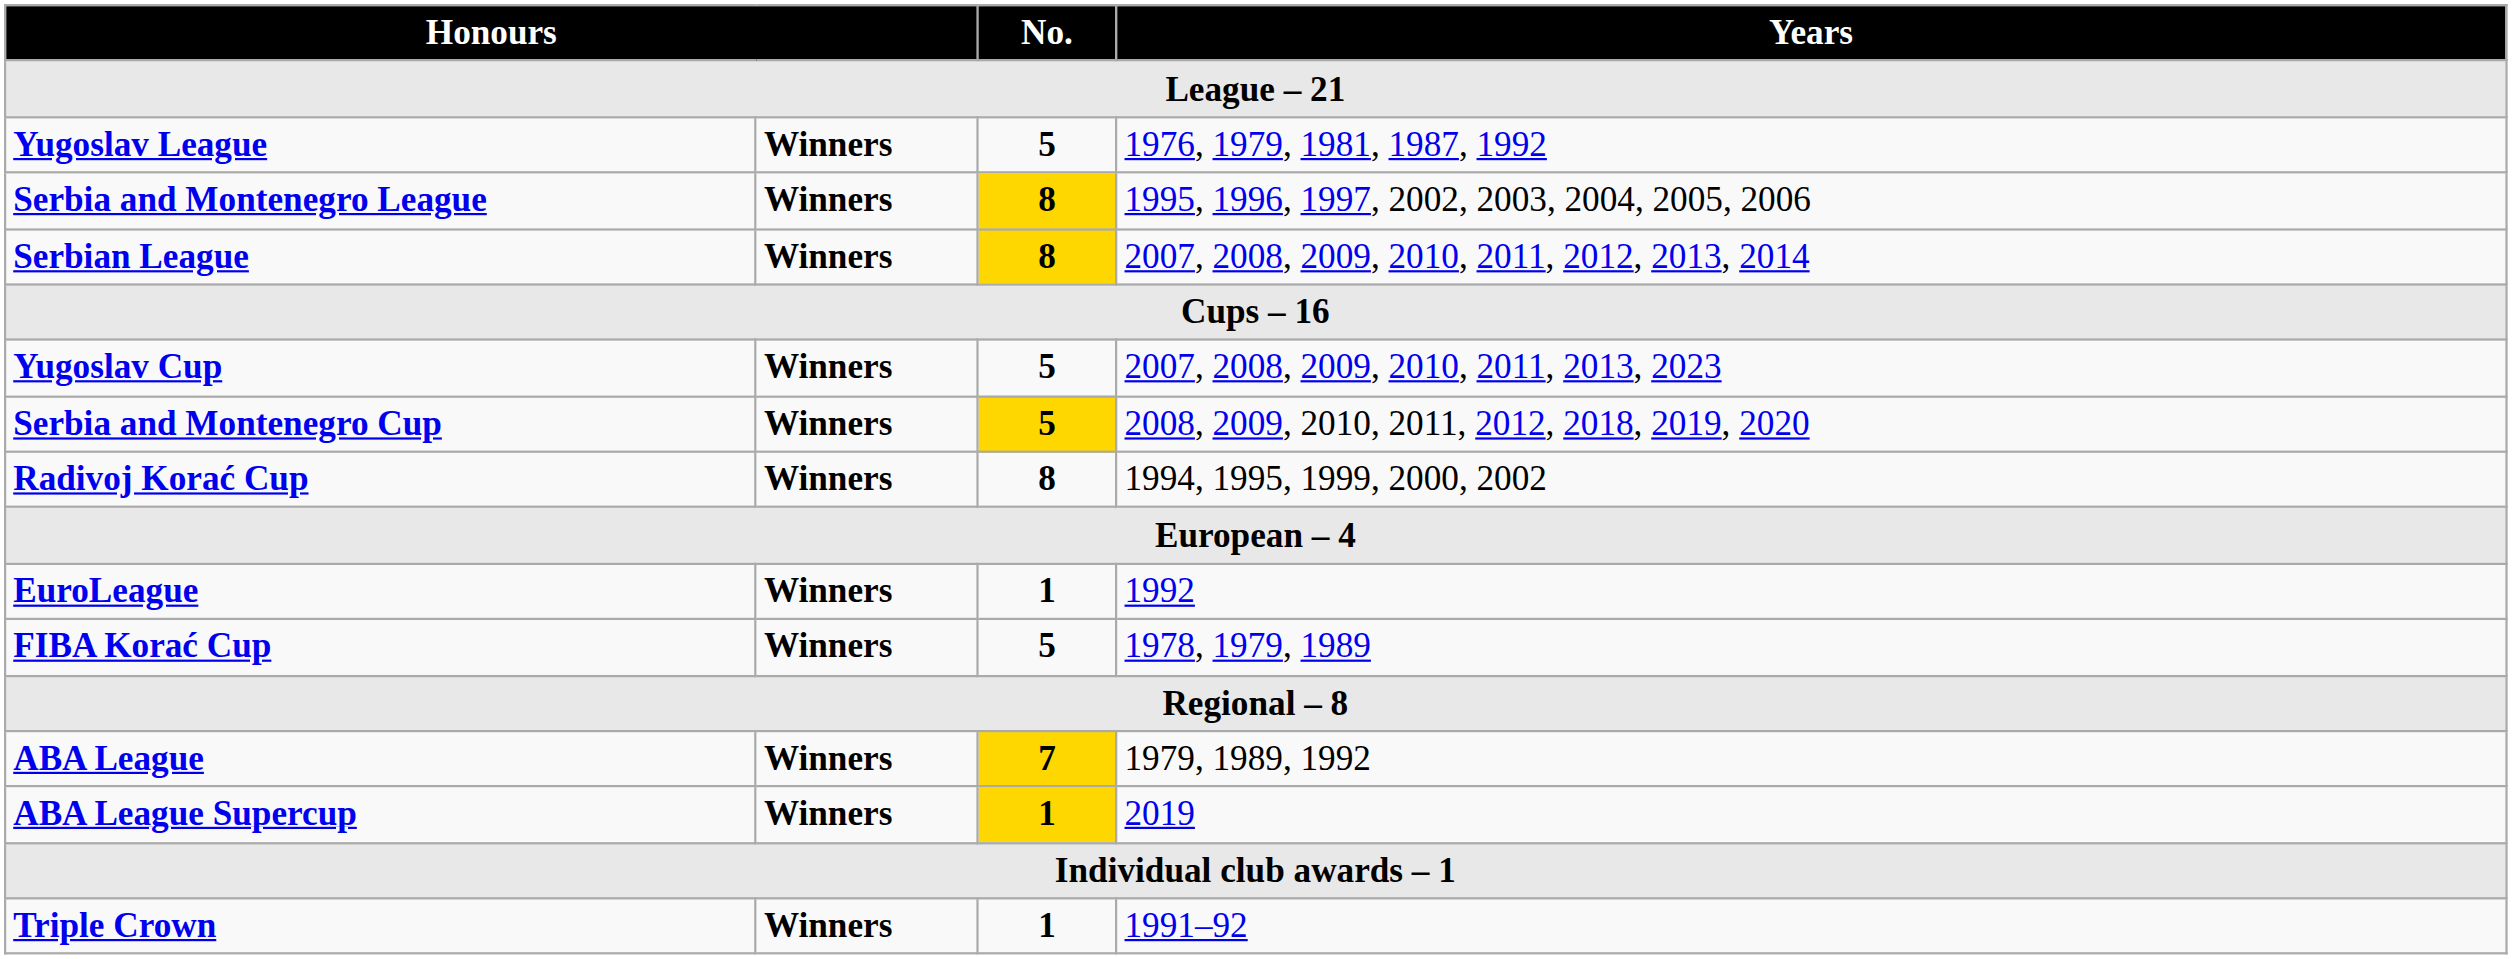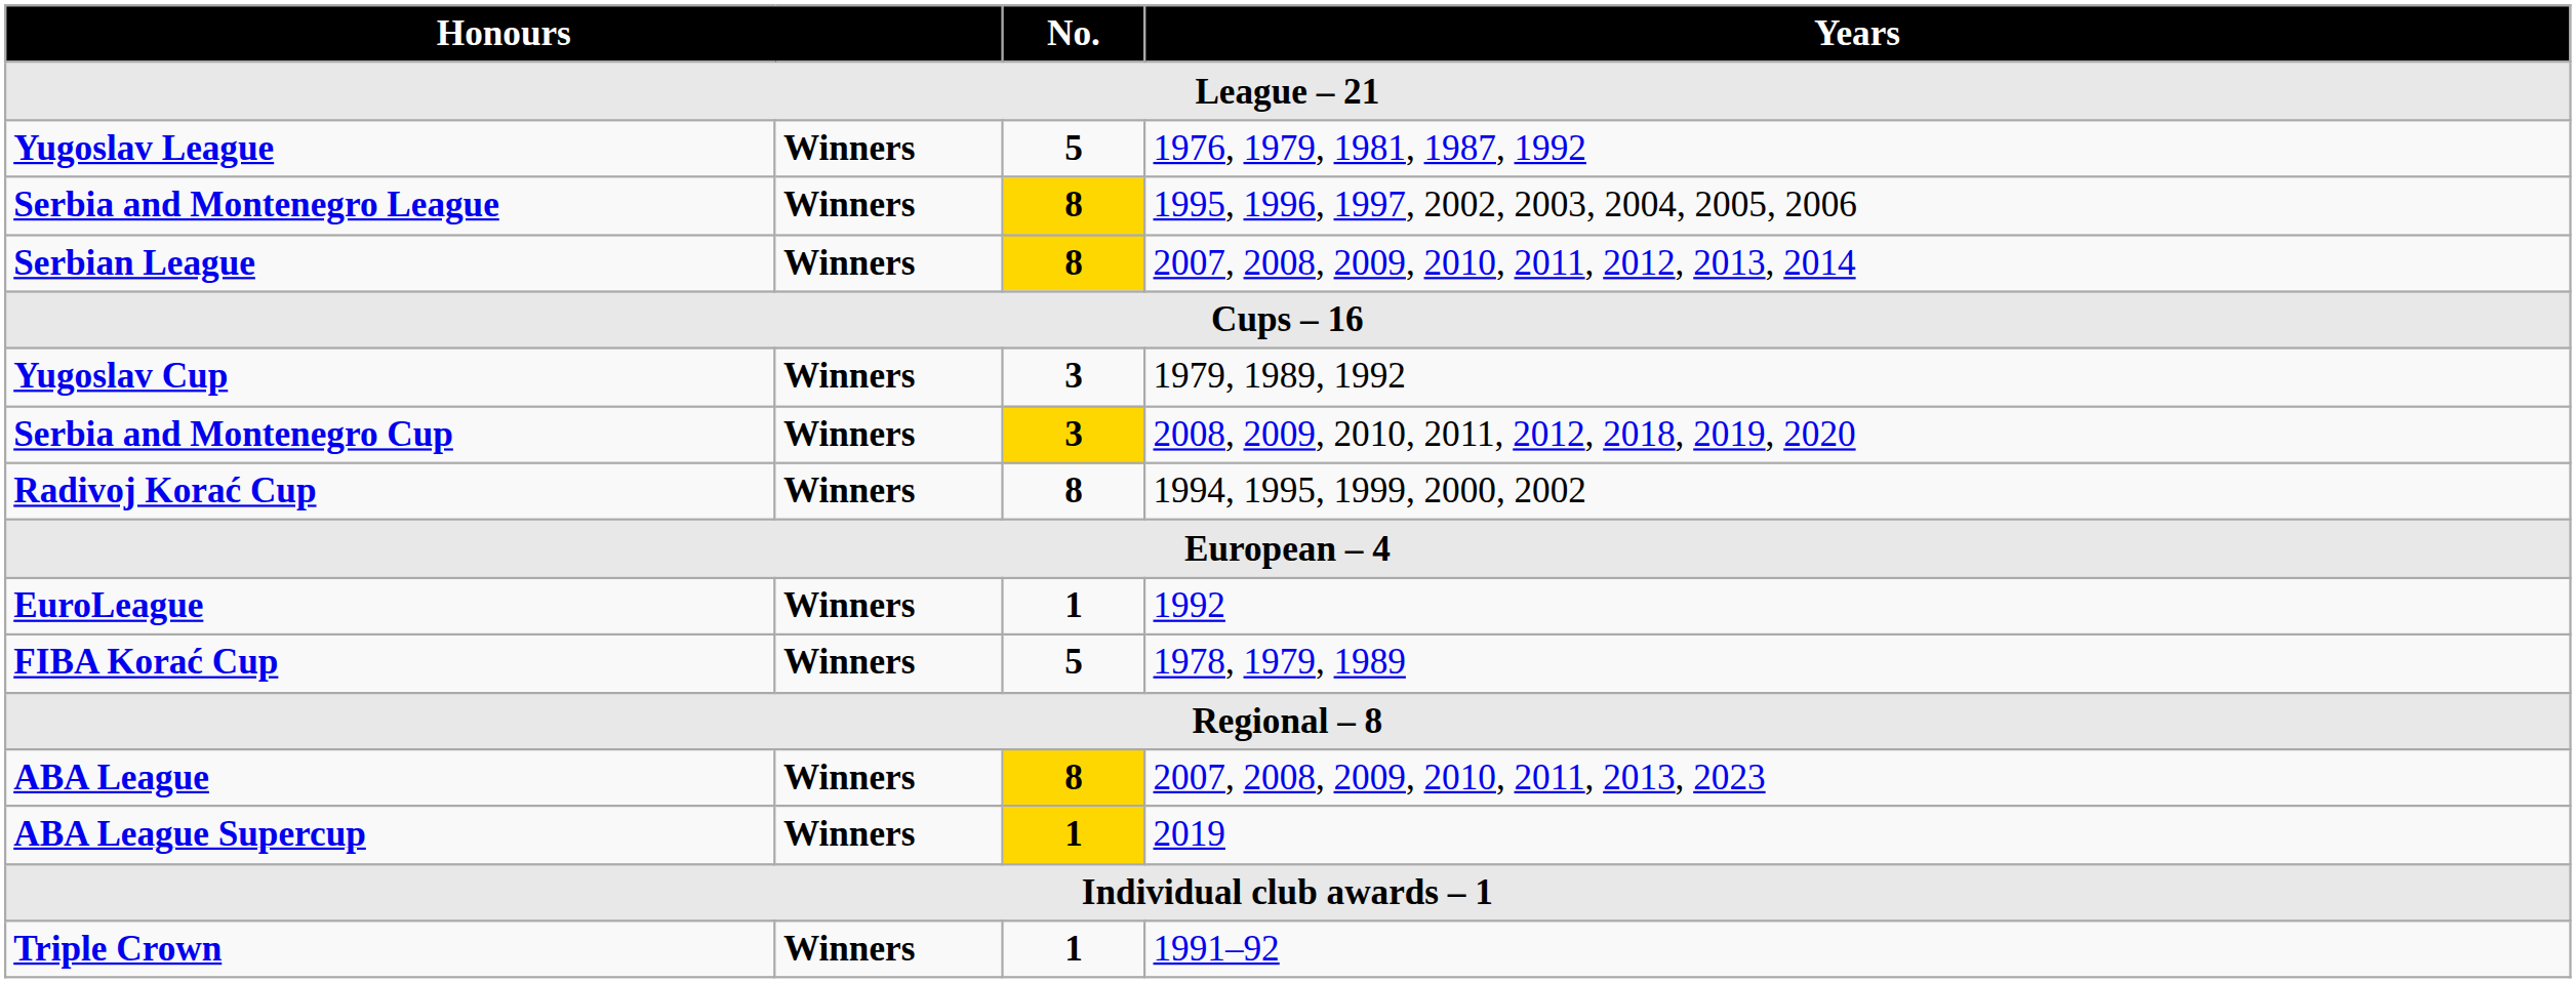Yugoslav Cup | No.: 5 -> 3
Yugoslav Cup | Years: 2007, 2008, 2009, 2010, 2011, 2013, 2023 -> 1979, 1989, 1992
Serbia and Montenegro Cup | No.: 5 -> 3
ABA League | No.: 7 -> 8
ABA League | Years: 1979, 1989, 1992 -> 2007, 2008, 2009, 2010, 2011, 2013, 2023
